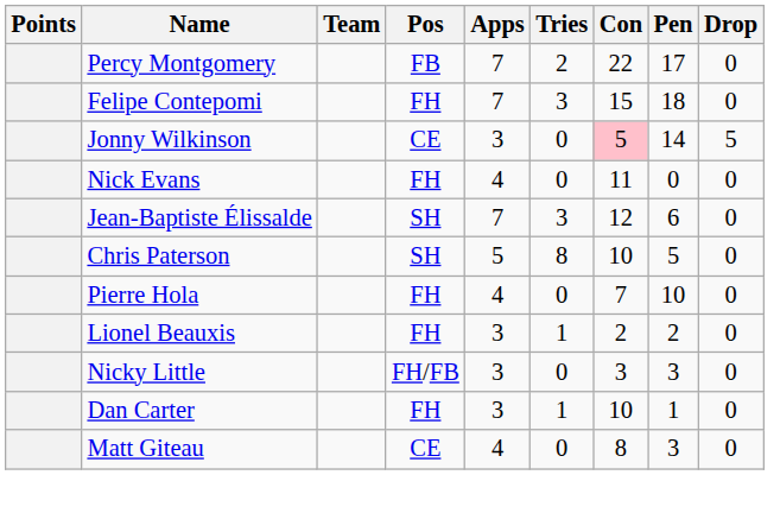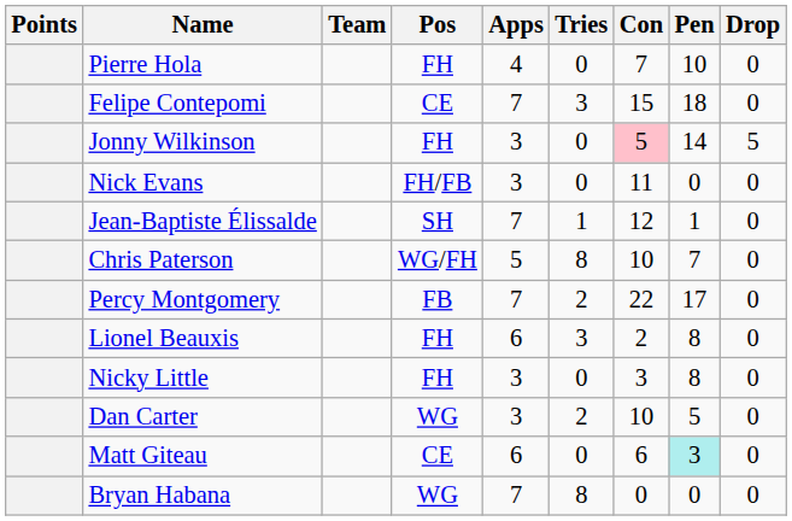rows swapped: Percy Montgomery <-> Pierre Hola
Felipe Contepomi | Pos: FH -> CE
Jonny Wilkinson | Pos: CE -> FH
Nick Evans | Pos: FH -> FH/FB
Nick Evans | Apps: 4 -> 3
Jean-Baptiste Élissalde | Tries: 3 -> 1
Jean-Baptiste Élissalde | Pen: 6 -> 1
Chris Paterson | Pos: SH -> WG/FH
Chris Paterson | Pen: 5 -> 7
Lionel Beauxis | Apps: 3 -> 6
Lionel Beauxis | Tries: 1 -> 3
Lionel Beauxis | Pen: 2 -> 8
Nicky Little | Pos: FH/FB -> FH
Nicky Little | Pen: 3 -> 8
Dan Carter | Pos: FH -> WG
Dan Carter | Tries: 1 -> 2
Dan Carter | Pen: 1 -> 5
Matt Giteau | Apps: 4 -> 6
Matt Giteau | Con: 8 -> 6
Matt Giteau | Pen: no background -> paleturquoise background
+ row: Bryan Habana | WG | 7 | 8 | 0 | 0 | 0
